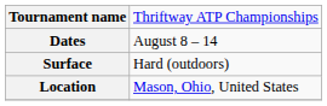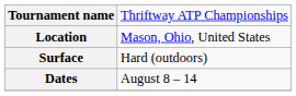rows swapped: Dates <-> Location
